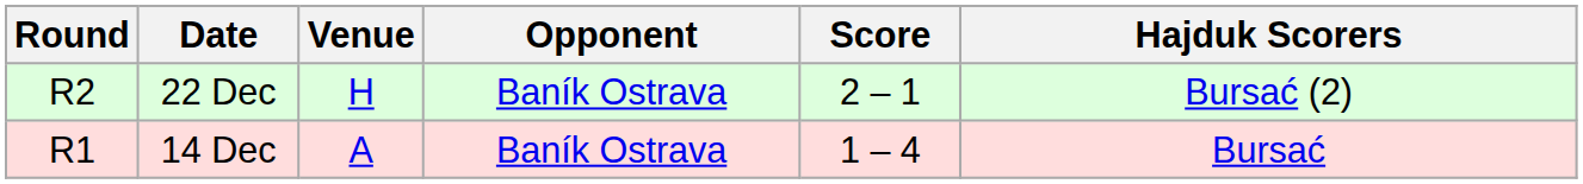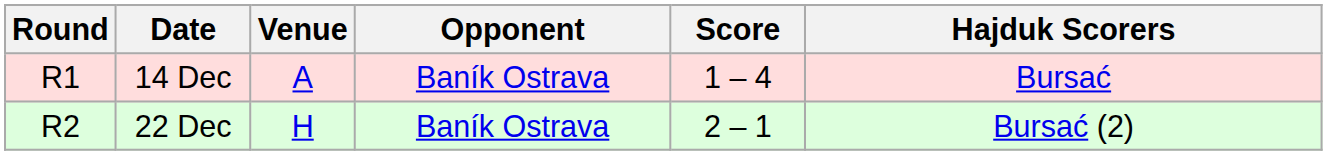rows swapped: 14 Dec <-> 22 Dec
